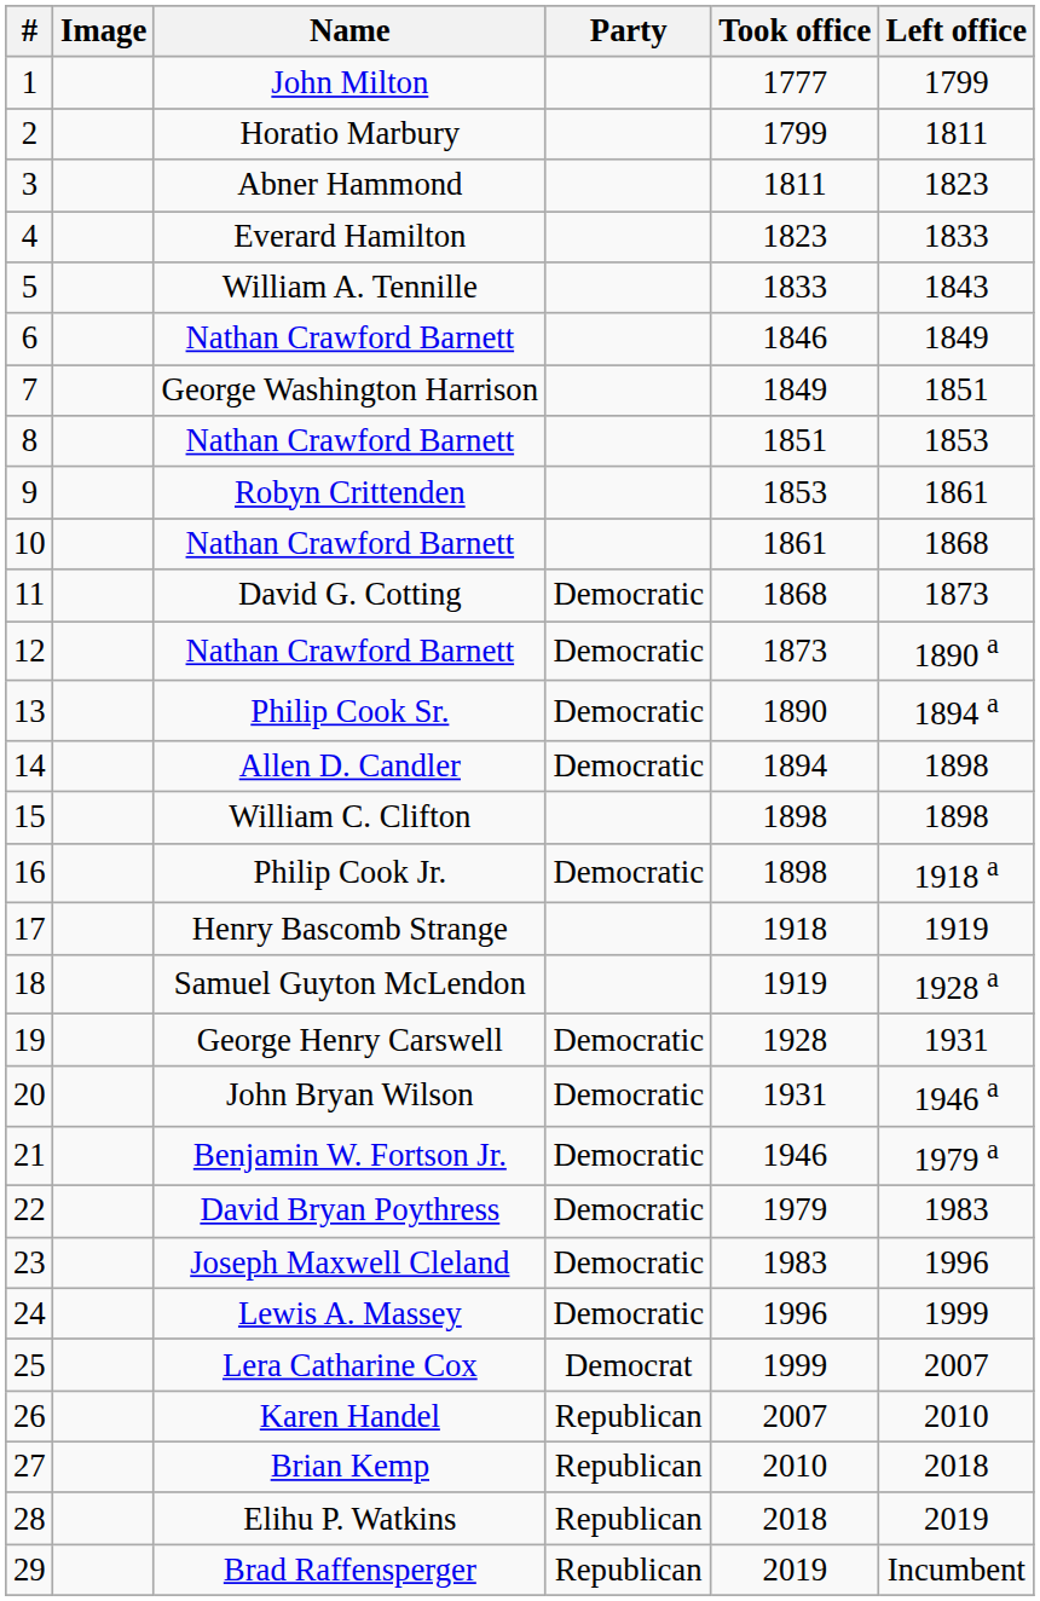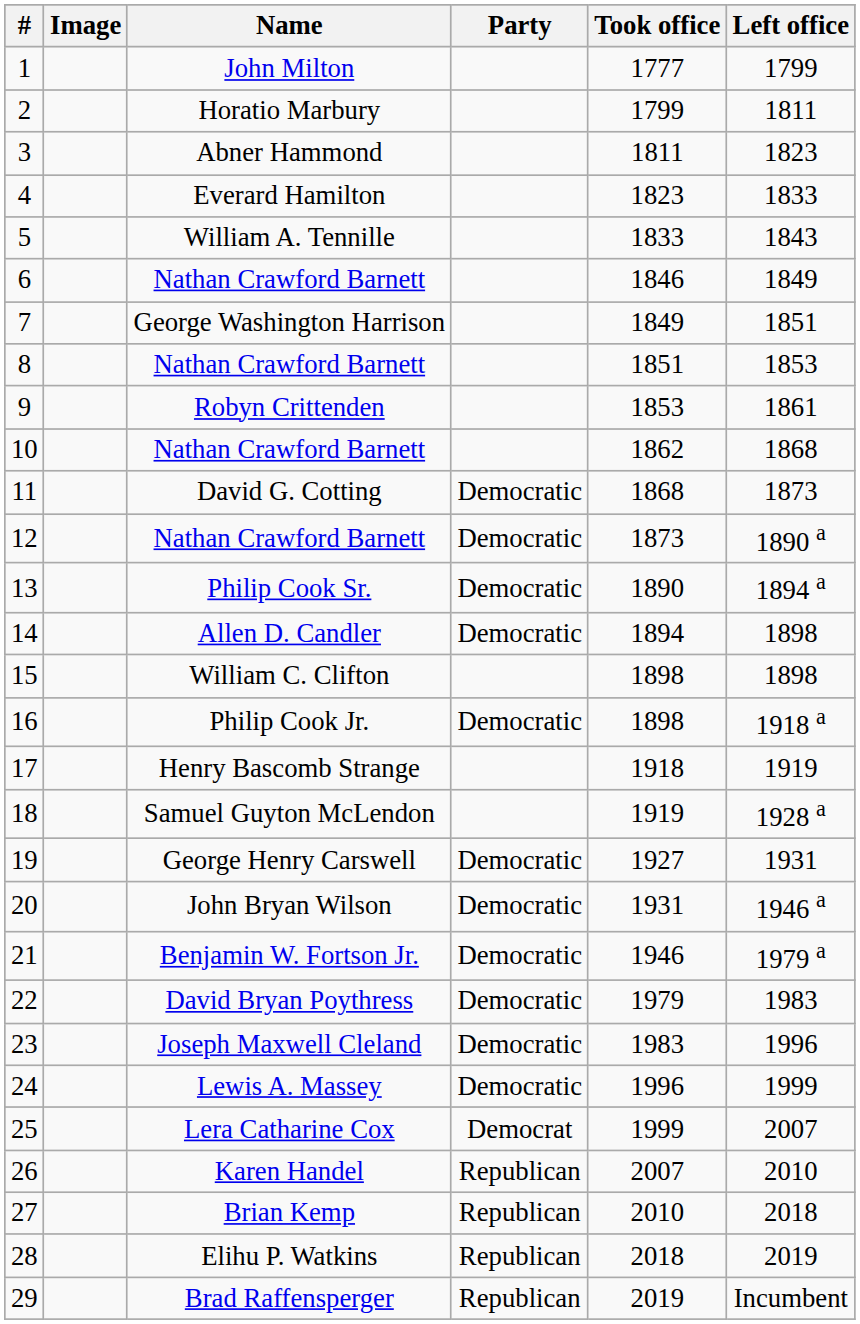10 | Took office: 1861 -> 1862
19 | Took office: 1928 -> 1927
